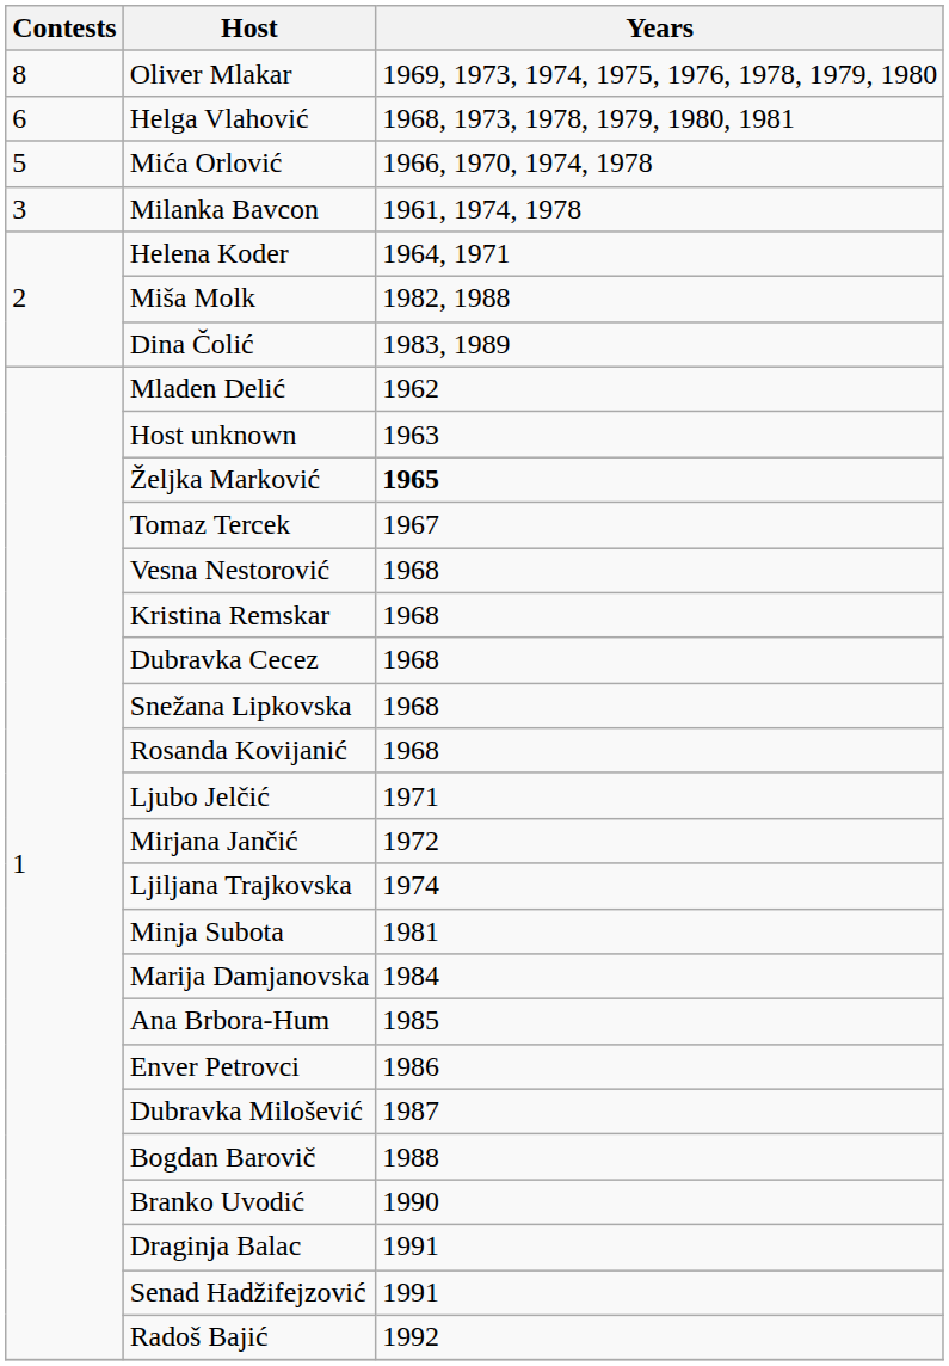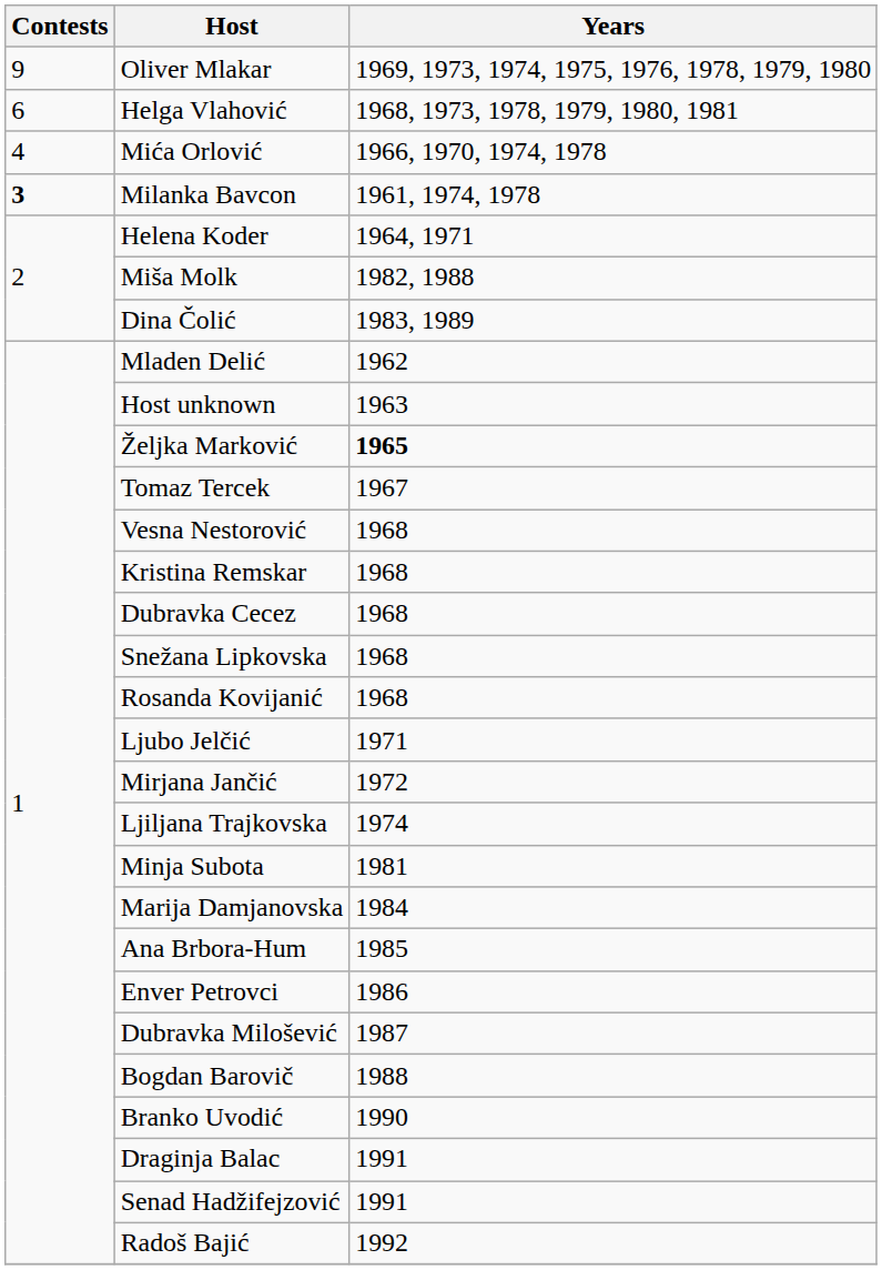Oliver Mlakar | Contests: 8 -> 9
Mića Orlović | Contests: 5 -> 4
Milanka Bavcon | Contests: normal -> bold
